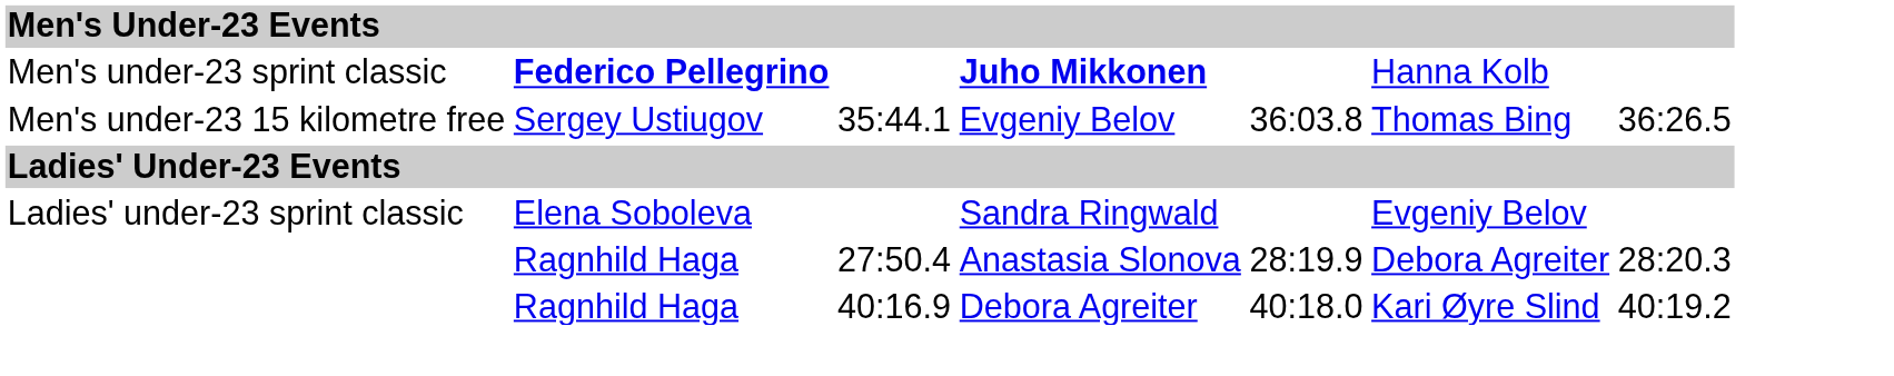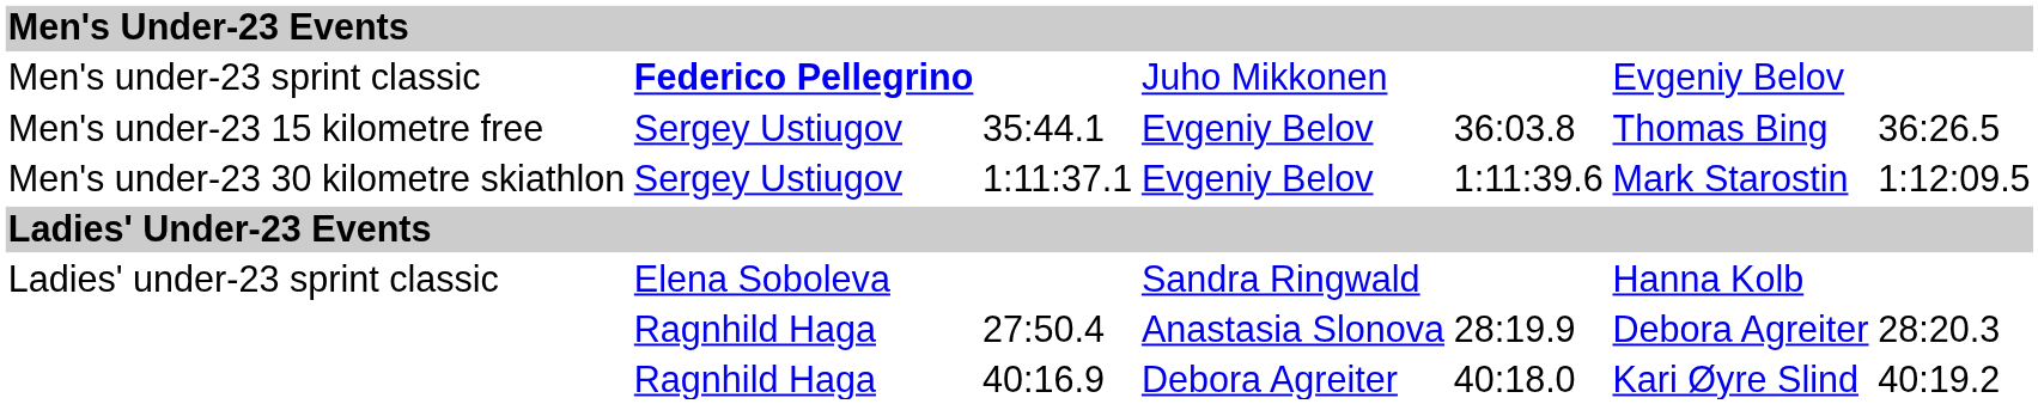Men's under-23 sprint classic | column 4: bold -> normal
Men's under-23 sprint classic | column 6: Hanna Kolb -> Evgeniy Belov
+ row: Men's under-23 30 kilometre skiathlon | Sergey Ustiugov | 1:11:37.1 | Evgeniy Belov | 1:11:39.6 | Mark Starostin | 1:12:09.5
Ladies' under-23 sprint classic | column 6: Evgeniy Belov -> Hanna Kolb
